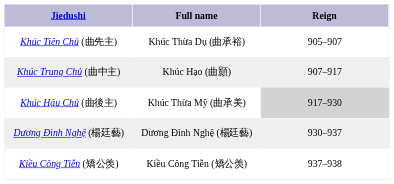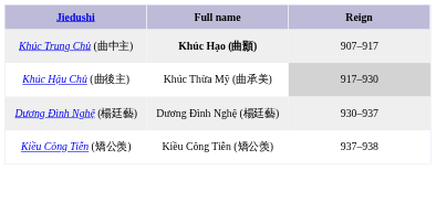- row: Khúc Tiên Chủ (曲先主) | Khúc Thừa Dụ (曲承裕) | 905–907
Khúc Trung Chủ (曲中主) | Full name: normal -> bold
